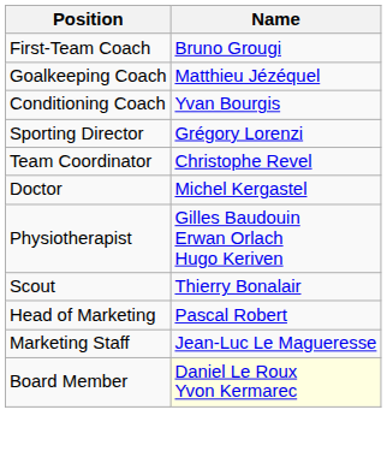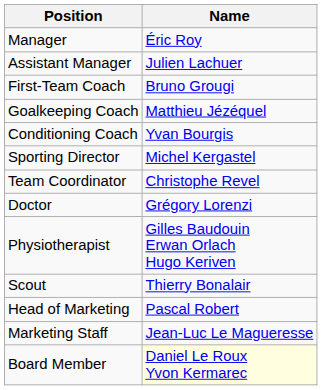+ row: Manager | Éric Roy
+ row: Assistant Manager | Julien Lachuer
Sporting Director | Name: Grégory Lorenzi -> Michel Kergastel
Doctor | Name: Michel Kergastel -> Grégory Lorenzi
